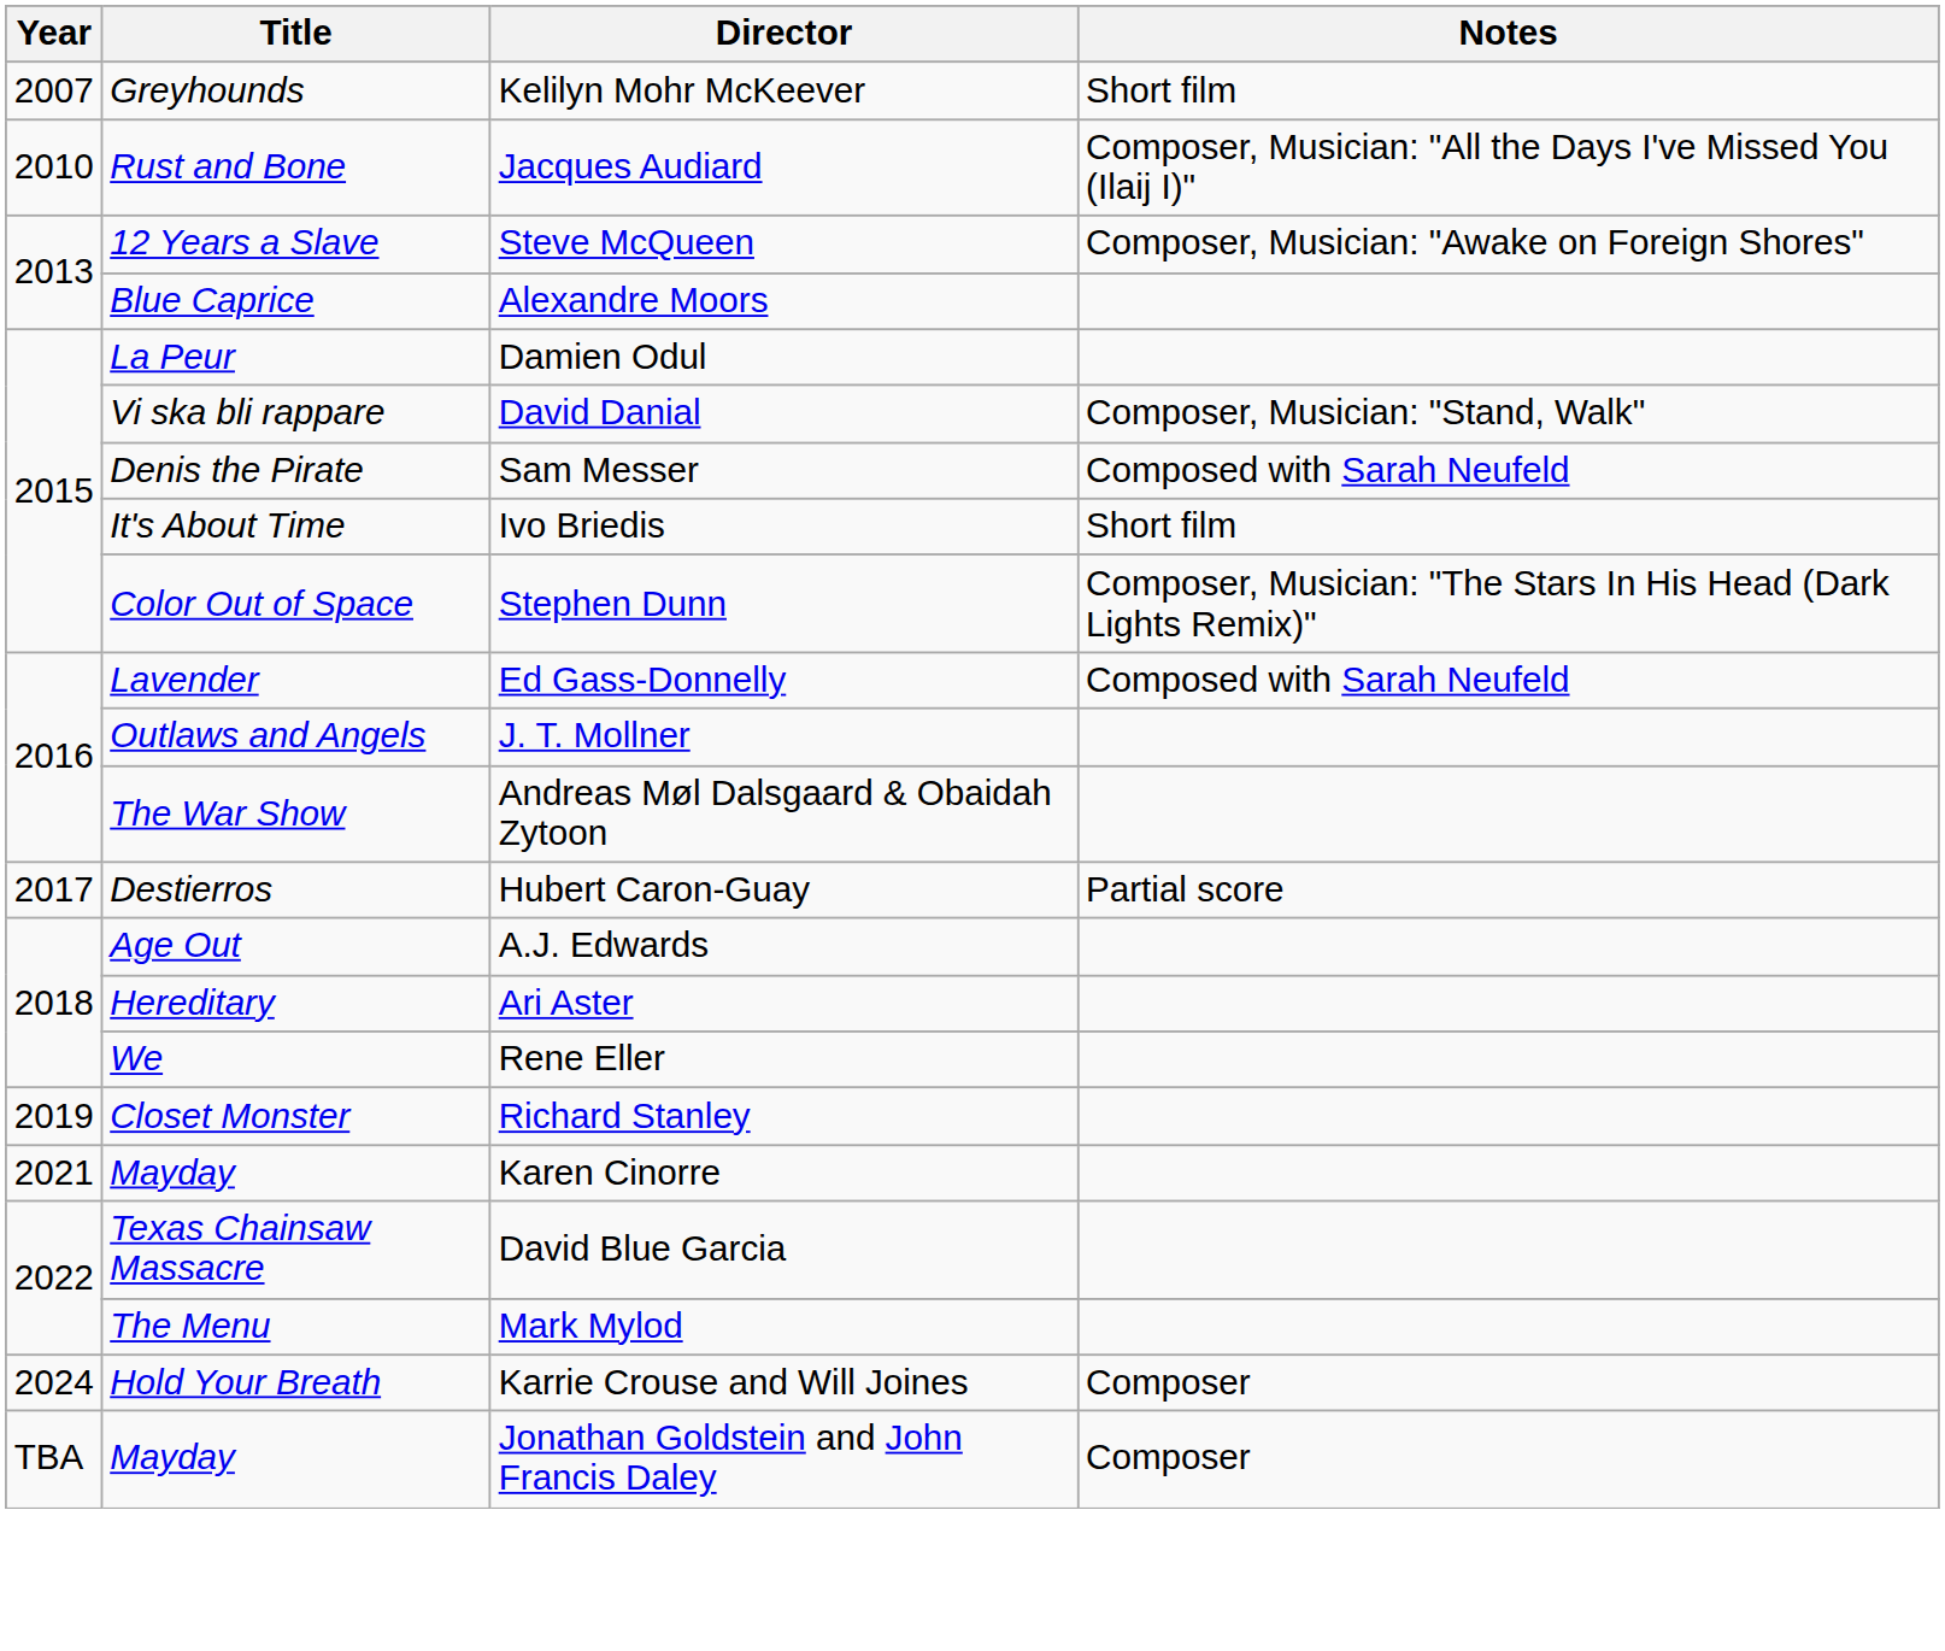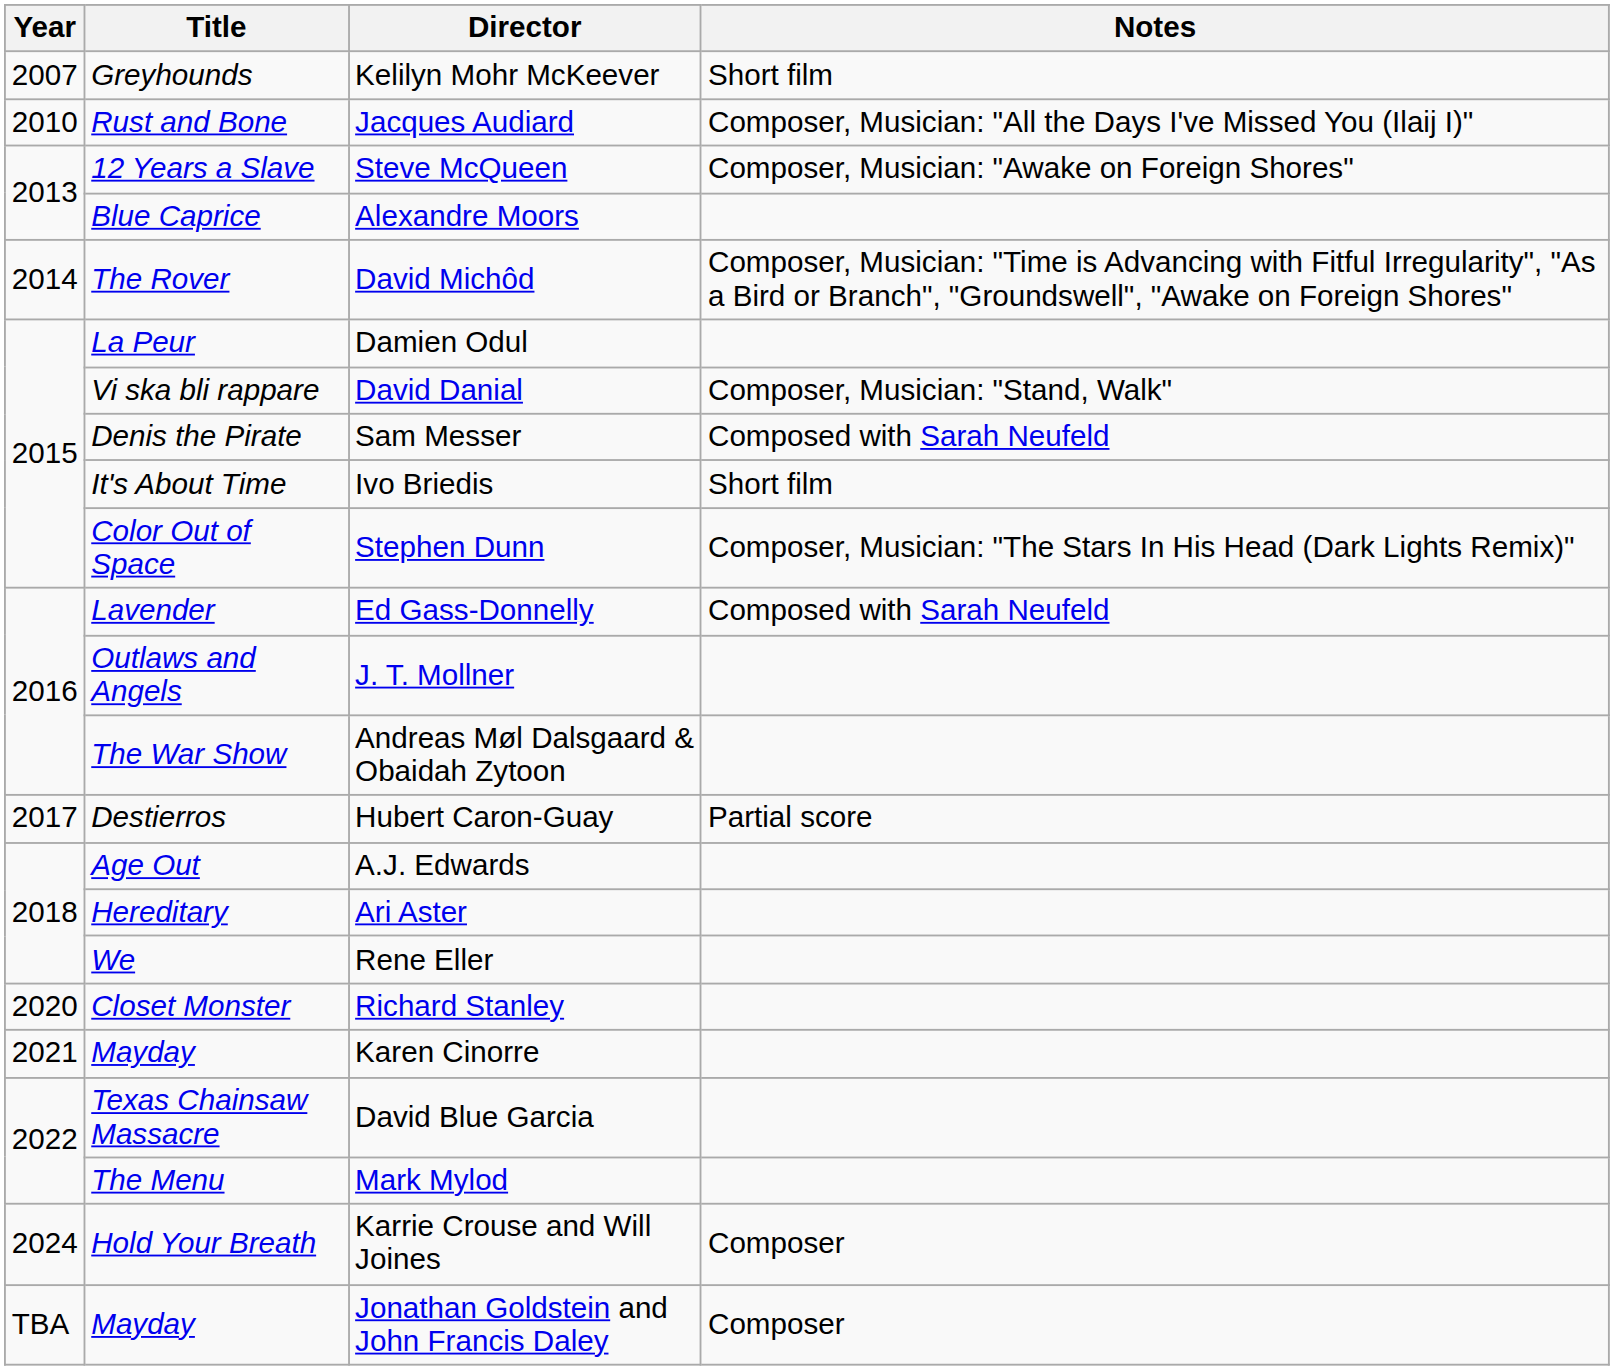+ row: 2014 | The Rover | David Michôd | Composer, Musician: "Time is Advancing with Fitful Irregularity", "As a Bird or Branch", "Groundswell", "Awake on Foreign Shores"
Richard Stanley | Year: 2019 -> 2020
